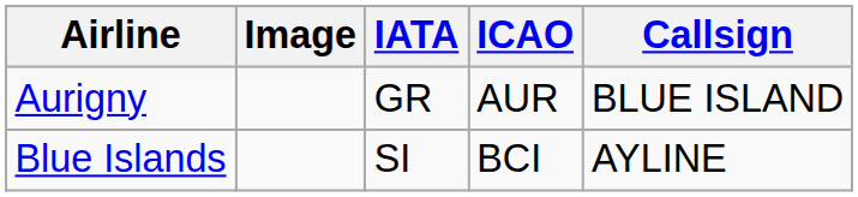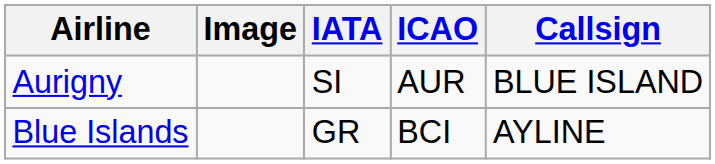Aurigny | IATA: GR -> SI
Blue Islands | IATA: SI -> GR
